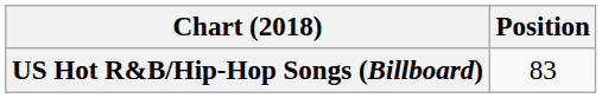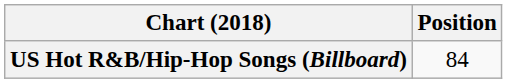US Hot R&B/Hip-Hop Songs (Billboard) | Position: 83 -> 84
